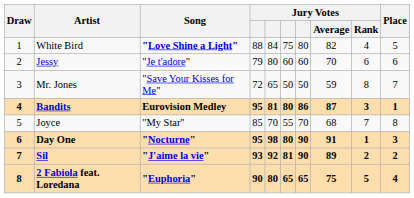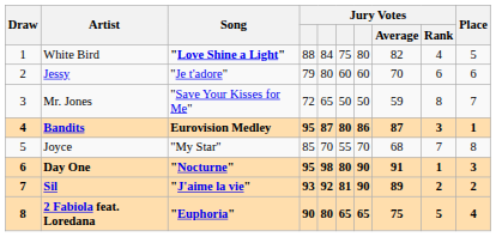Bandits | column 5: 81 -> 87
